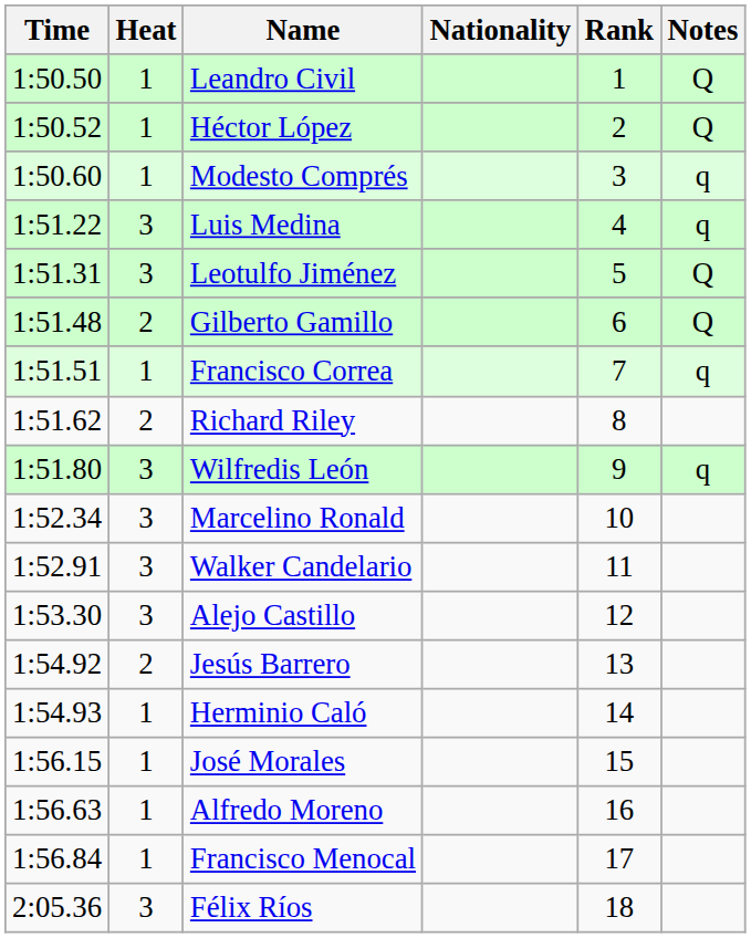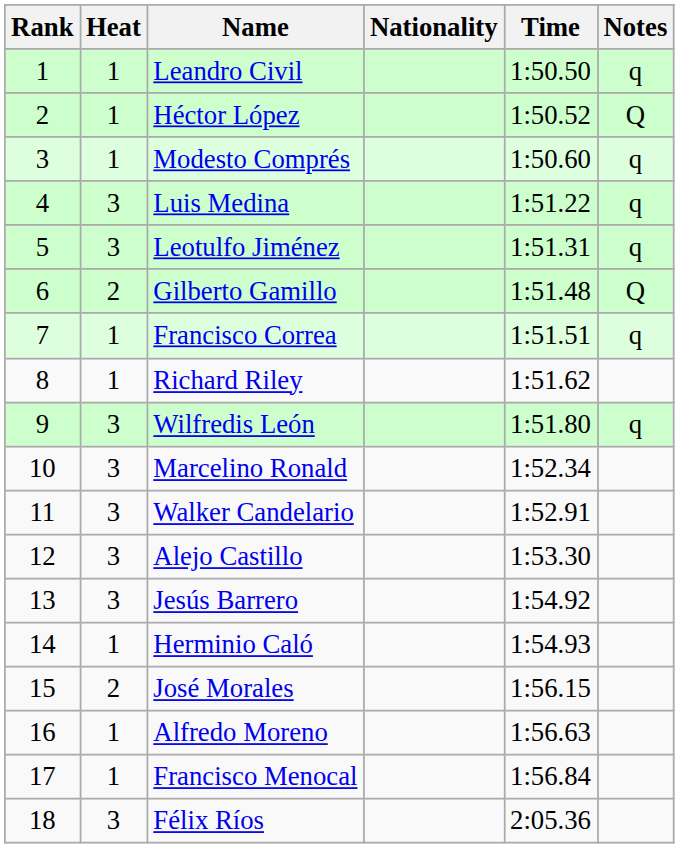columns swapped: Rank <-> Time
Leandro Civil | Notes: Q -> q
Leotulfo Jiménez | Notes: Q -> q
Richard Riley | Heat: 2 -> 1
Jesús Barrero | Heat: 2 -> 3
José Morales | Heat: 1 -> 2
